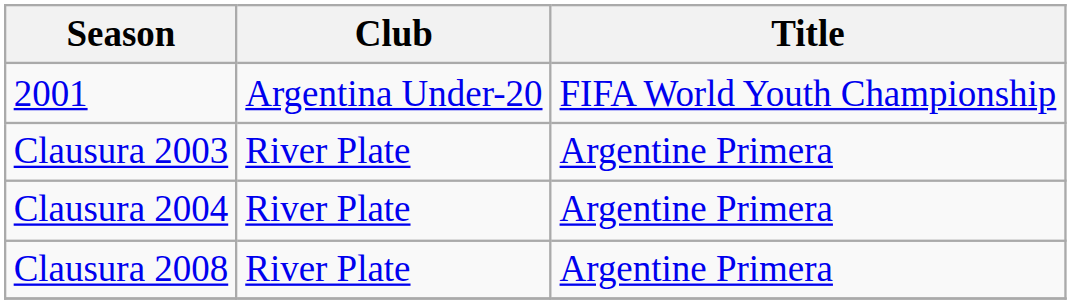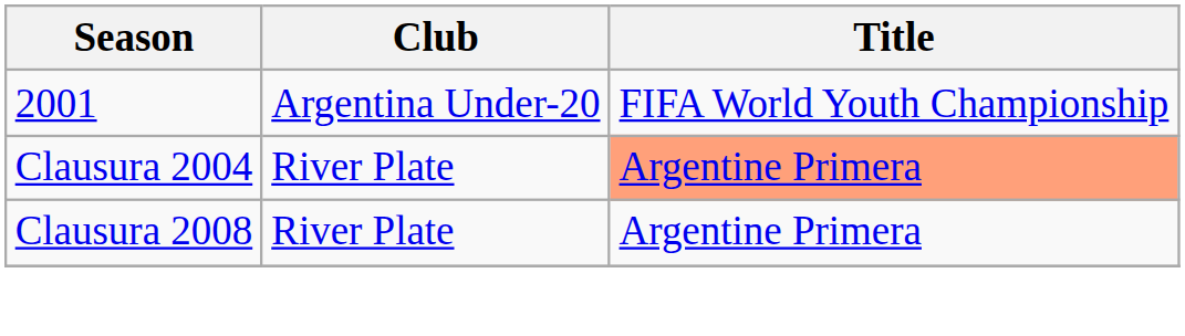- row: Clausura 2003 | River Plate | Argentine Primera
Clausura 2004 | Title: no background -> lightsalmon background
